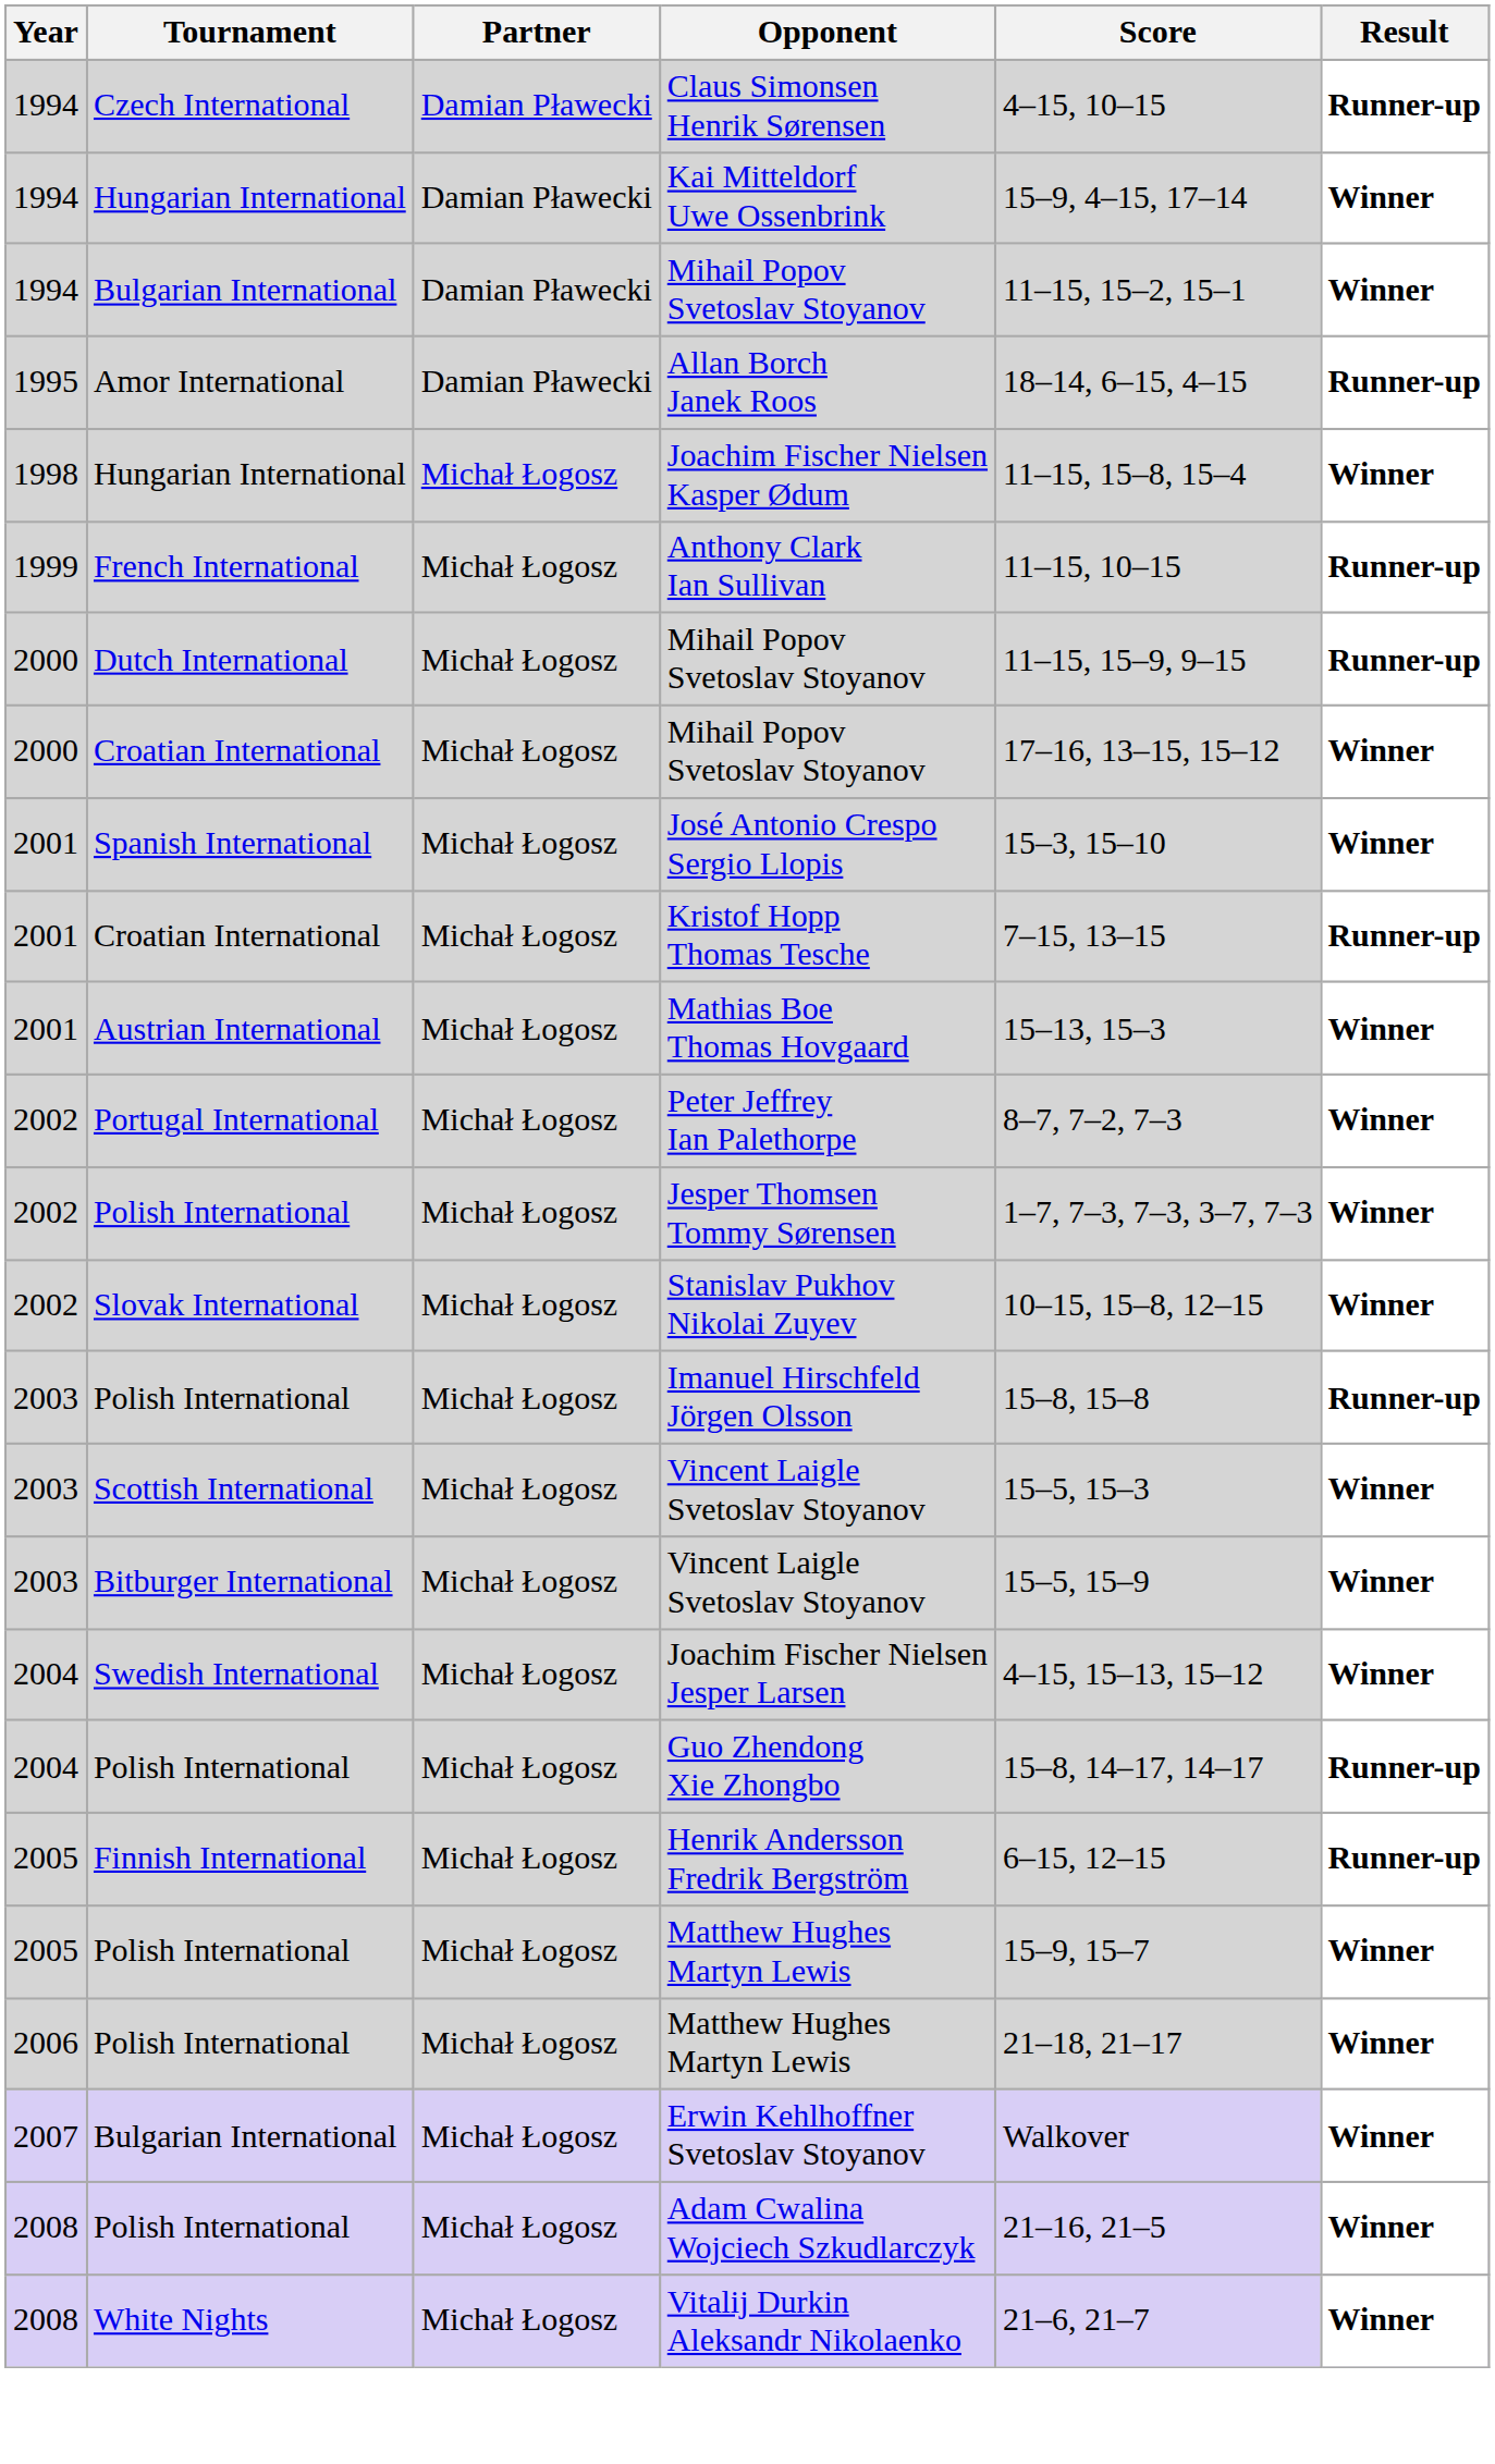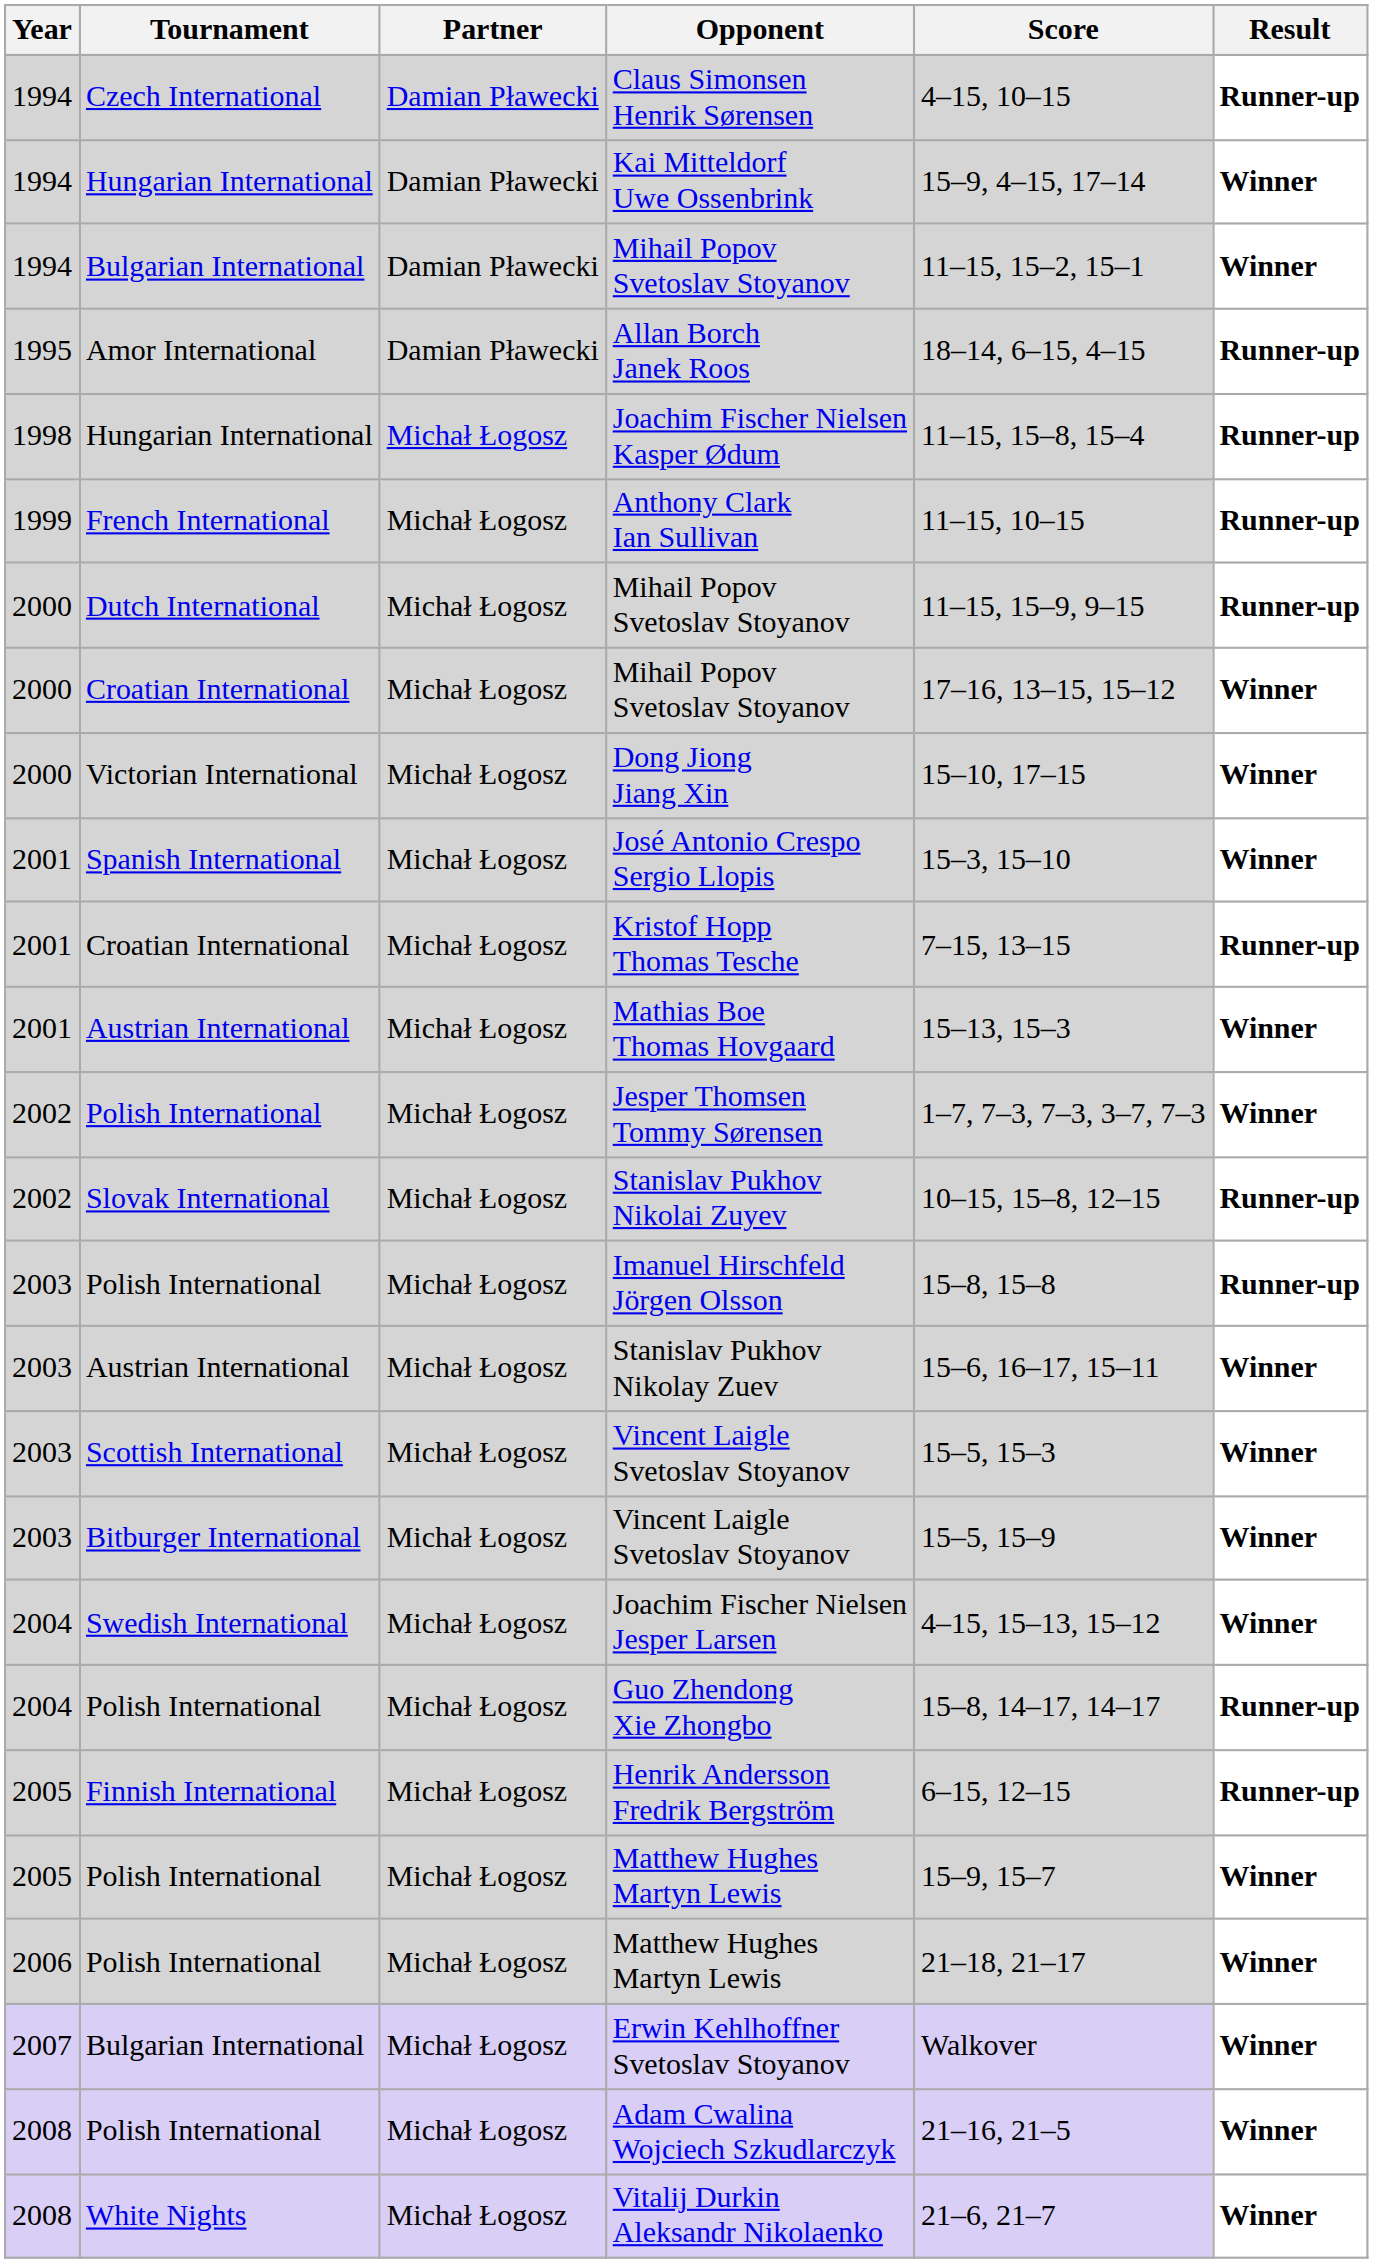Joachim Fischer Nielsen Kasper Ødum | Result: Winner -> Runner-up
+ row: 2000 | Victorian International | Michał Łogosz | Dong Jiong Jiang Xin | 15–10, 17–15 | Winner
- row: 2002 | Portugal International | Michał Łogosz | Peter Jeffrey Ian Palethorpe | 8–7, 7–2, 7–3 | Winner
Stanislav Pukhov Nikolai Zuyev | Result: Winner -> Runner-up
+ row: 2003 | Austrian International | Michał Łogosz | Stanislav Pukhov Nikolay Zuev | 15–6, 16–17, 15–11 | Winner
